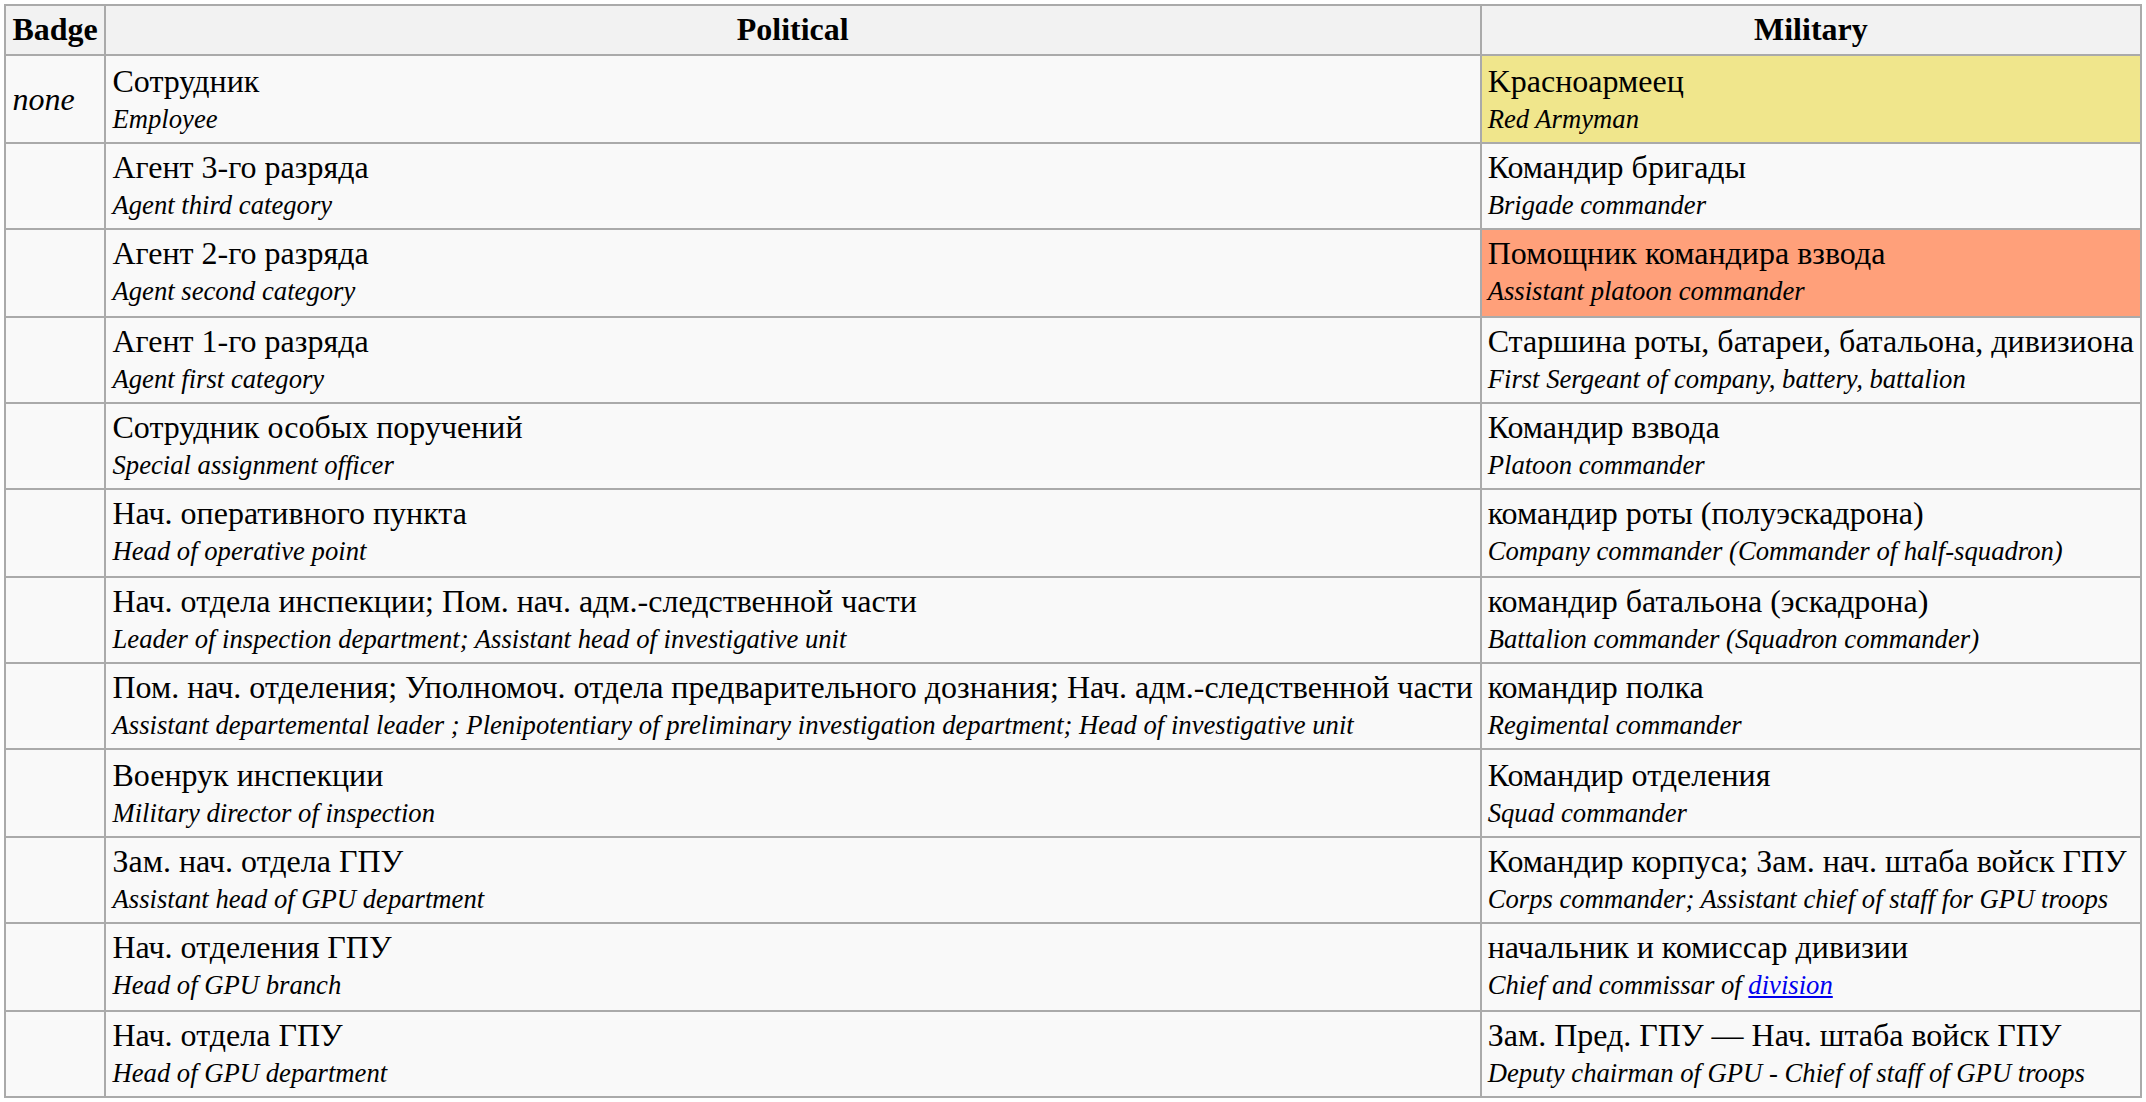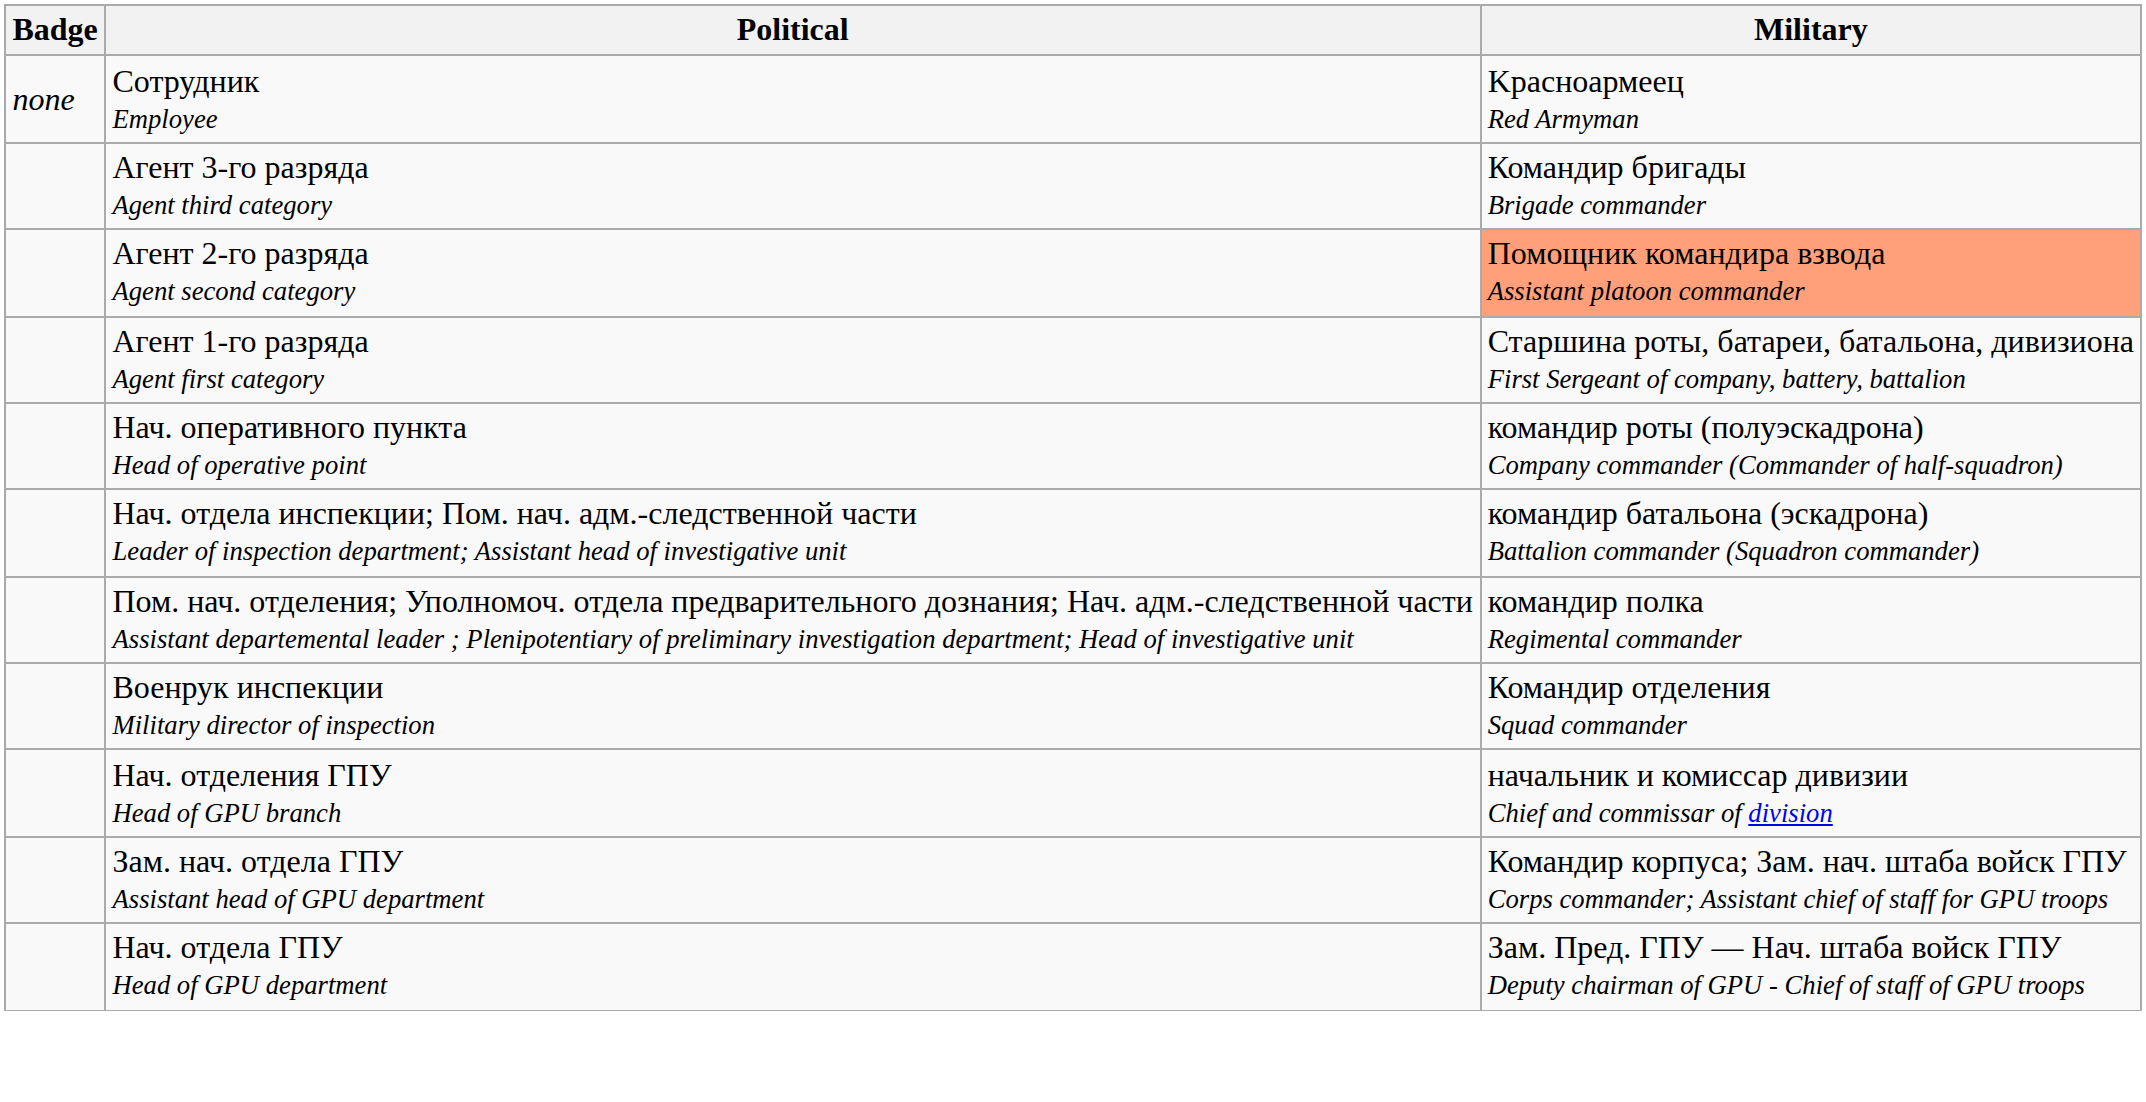Cотрудник Employee | Military: khaki background -> no background
- row: Сотрудник особых поручений Special assignment officer | Командир взвода Platoon commander
rows swapped: Нач. отделения ГПУ Head of GPU branch <-> Зам. нач. отдела ГПУ Assistant head of GPU department
